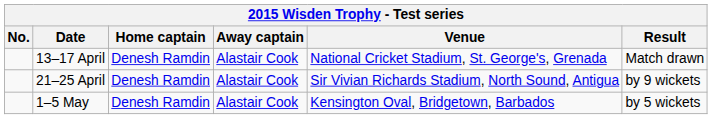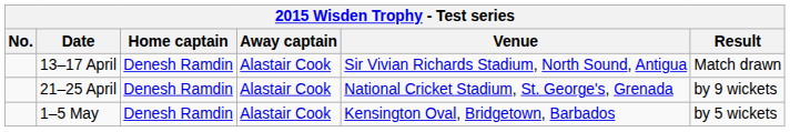13–17 April | Venue: National Cricket Stadium, St. George's, Grenada -> Sir Vivian Richards Stadium, North Sound, Antigua
21–25 April | Venue: Sir Vivian Richards Stadium, North Sound, Antigua -> National Cricket Stadium, St. George's, Grenada
